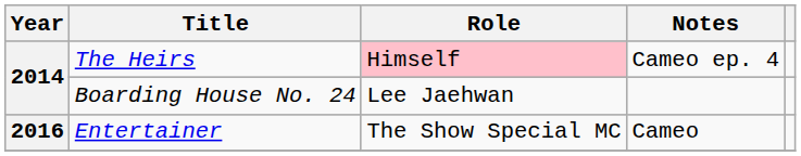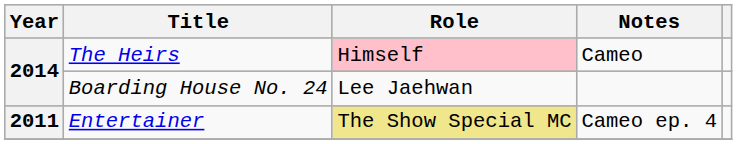The Heirs | Notes: Cameo ep. 4 -> Cameo
Entertainer | Year: 2016 -> 2011
Entertainer | Role: no background -> khaki background
Entertainer | Notes: Cameo -> Cameo ep. 4
